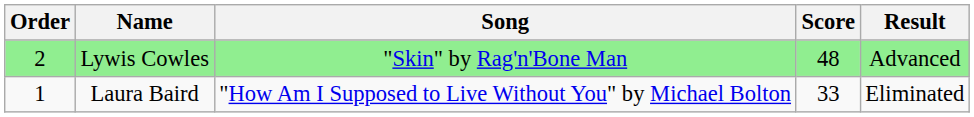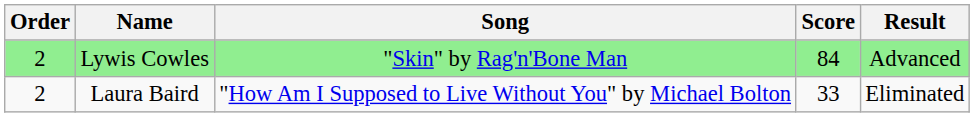Lywis Cowles | Score: 48 -> 84
Laura Baird | Order: 1 -> 2
